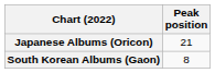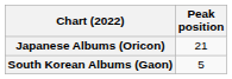South Korean Albums (Gaon) | Peak position: 8 -> 5
